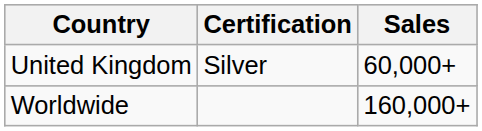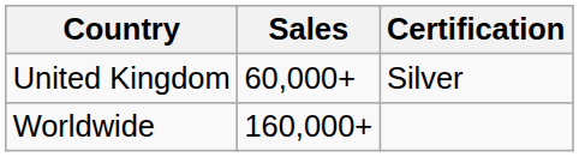columns swapped: Sales <-> Certification
